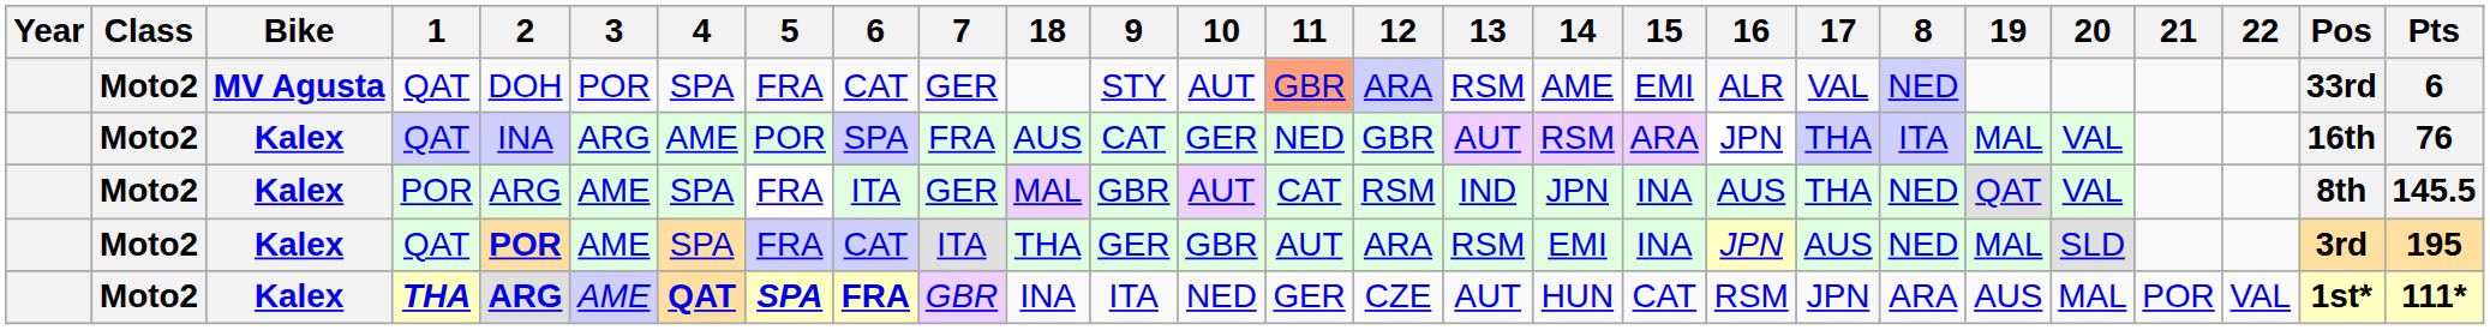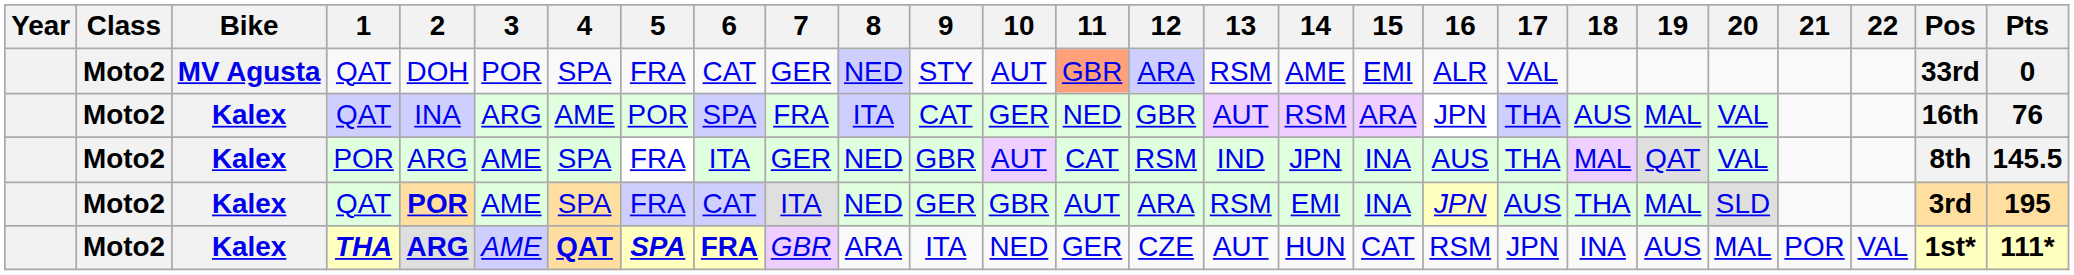columns swapped: 8 <-> 18
MV Agusta / QAT | Pts: 6 -> 0
